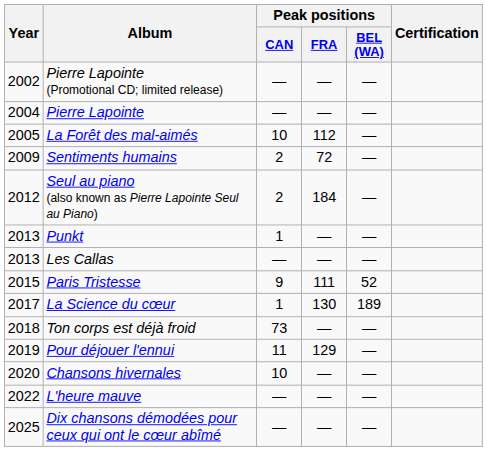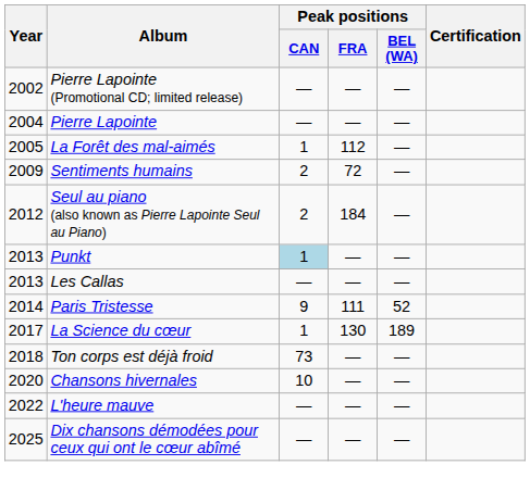La Forêt des mal-aimés | Peak positions / CAN: 10 -> 1
Punkt | Peak positions / CAN: no background -> lightblue background
Paris Tristesse | Year: 2015 -> 2014
- row: 2019 | Pour déjouer l'ennui | 11 | 129 | —
